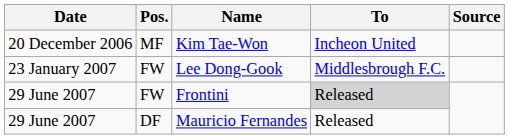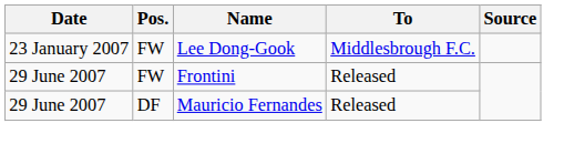- row: 20 December 2006 | MF | Kim Tae-Won | Incheon United
Frontini | To: lightgrey background -> no background
